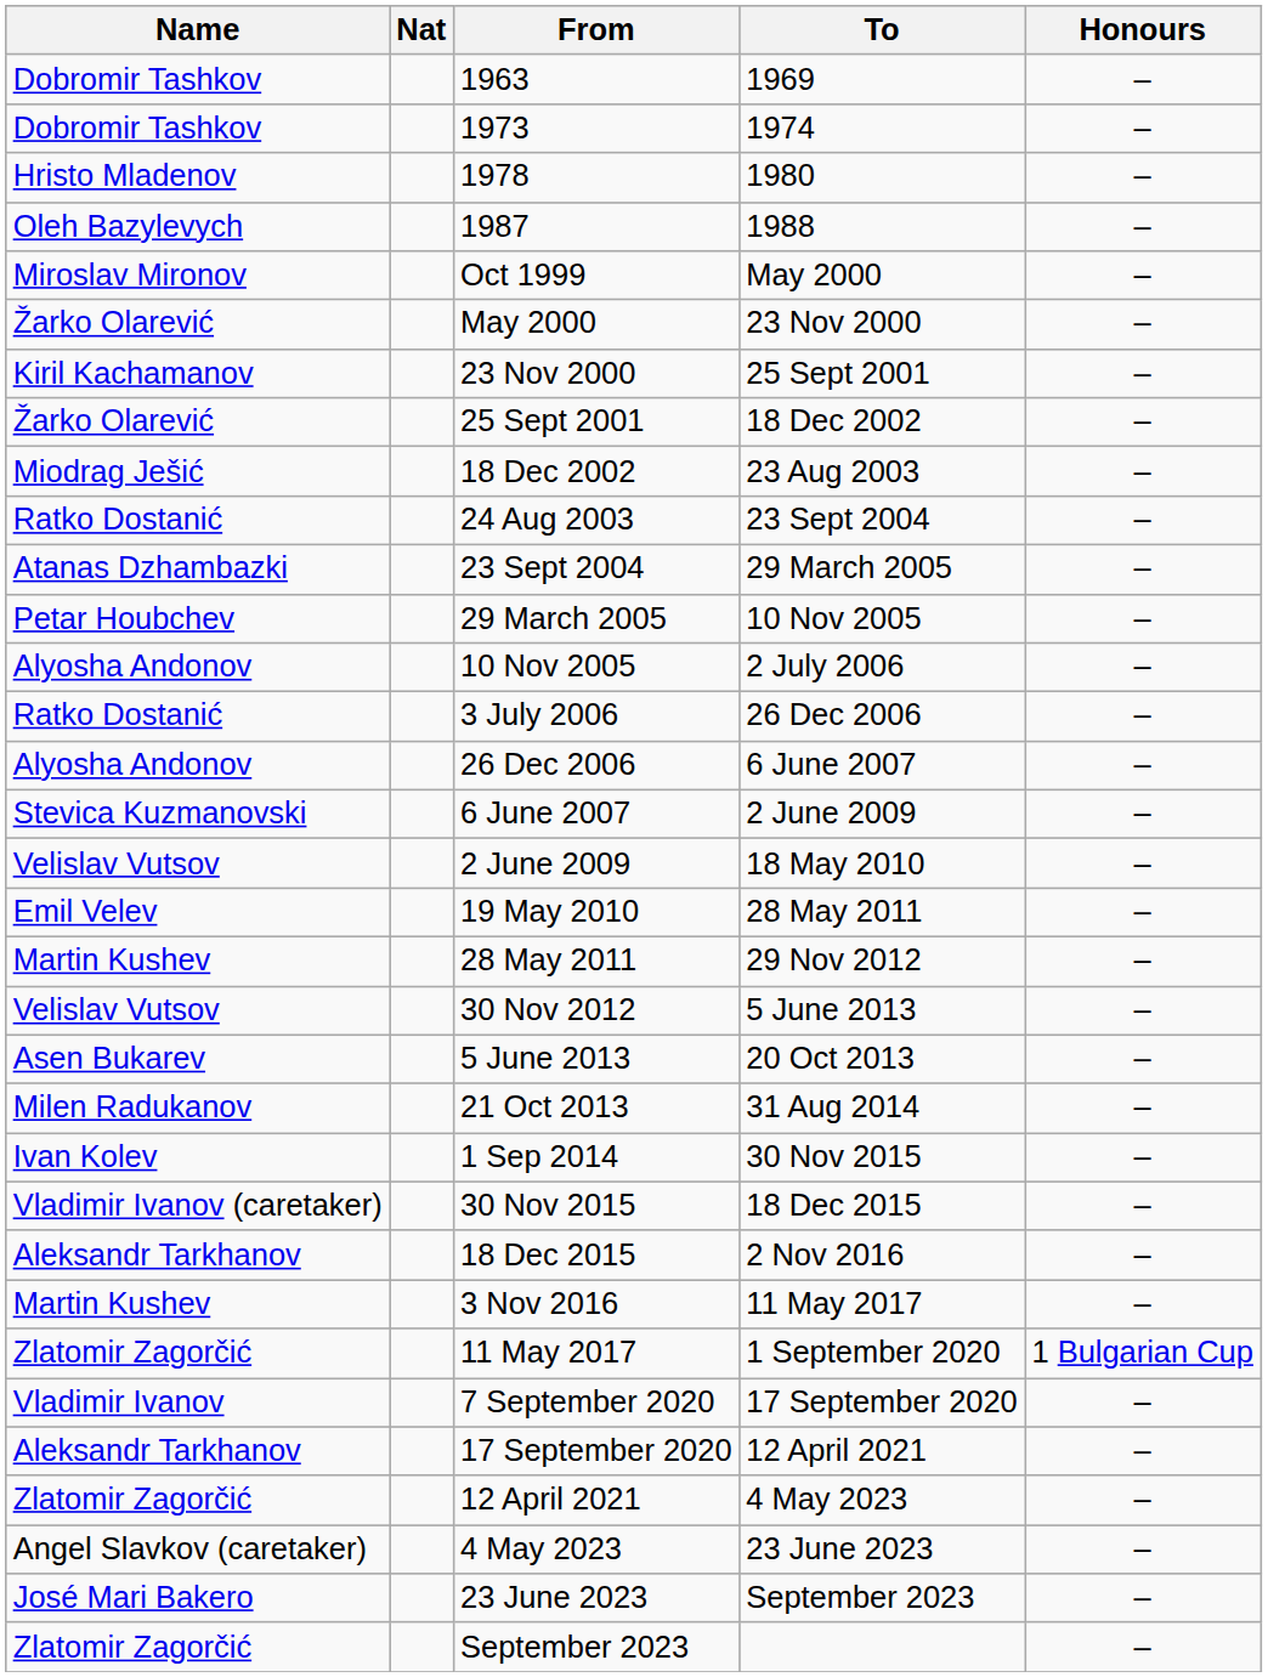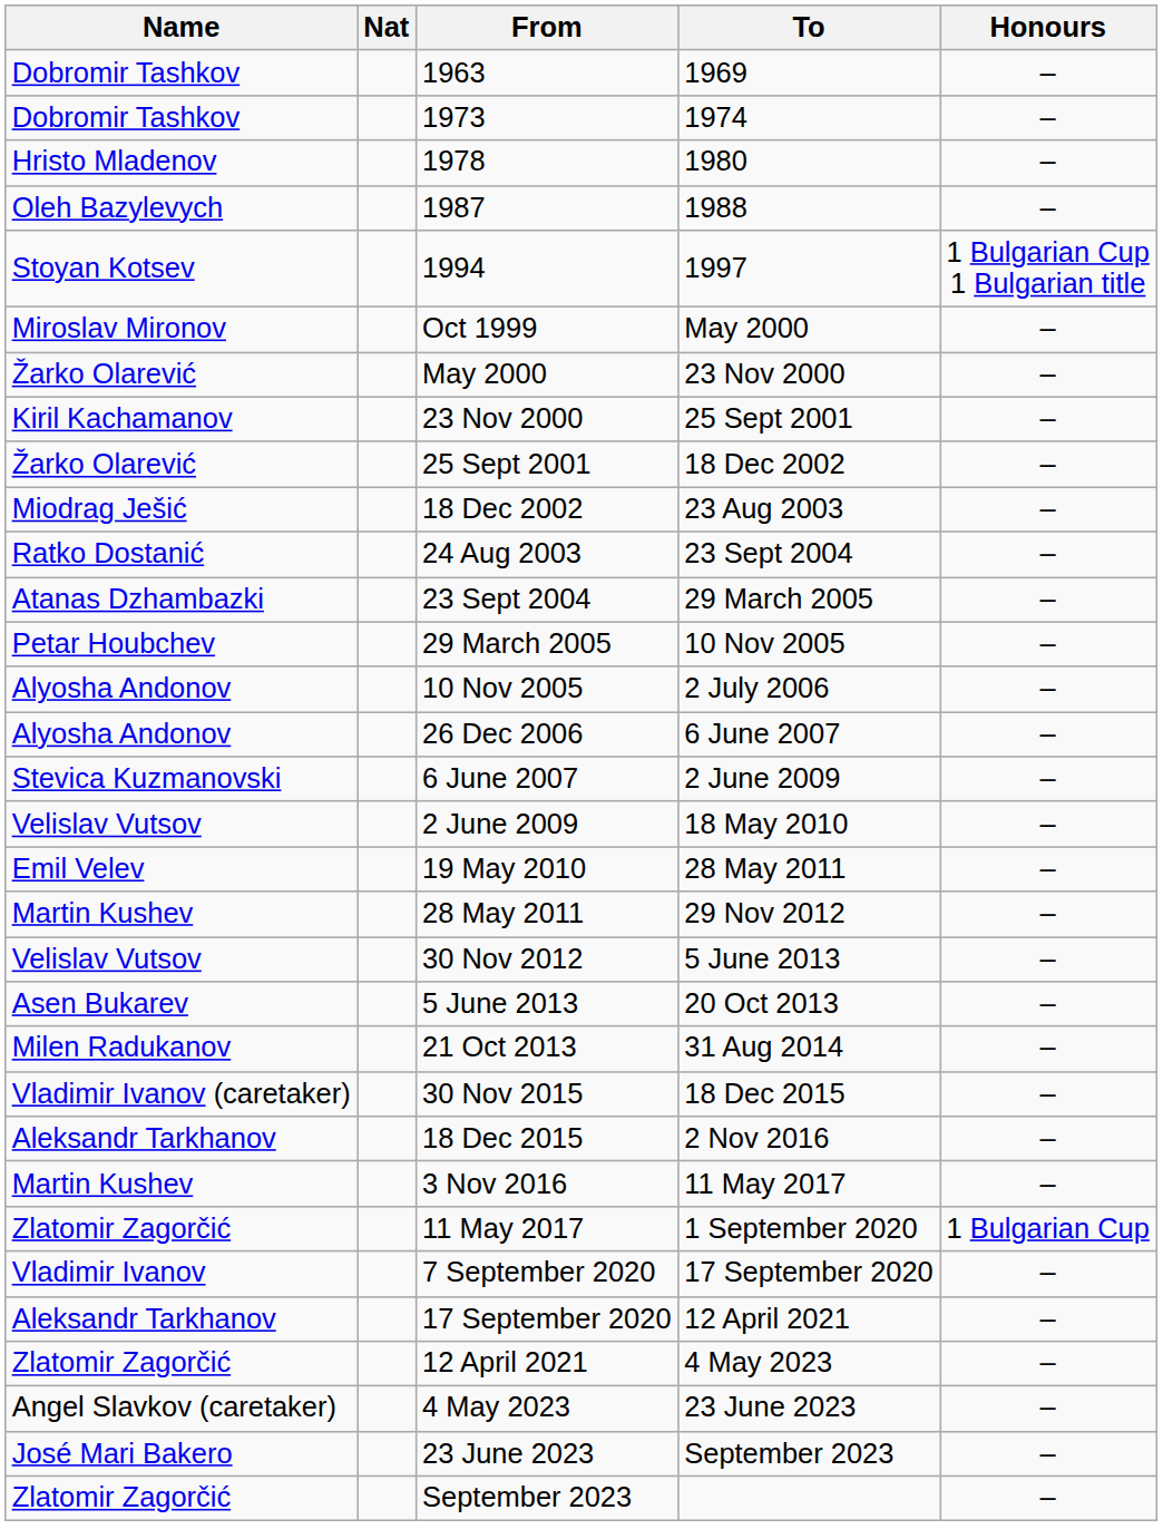+ row: Stoyan Kotsev | 1994 | 1997 | 1 Bulgarian Cup 1 Bulgarian title
- row: Ratko Dostanić | 3 July 2006 | 26 Dec 2006 | –
- row: Ivan Kolev | 1 Sep 2014 | 30 Nov 2015 | –
